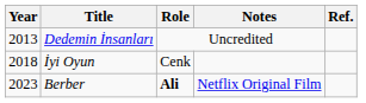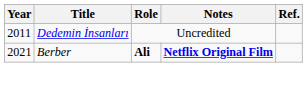Dedemin İnsanları | Year: 2013 -> 2011
- row: 2018 | İyi Oyun | Cenk
Berber | Year: 2023 -> 2021
Berber | Notes: normal -> bold
